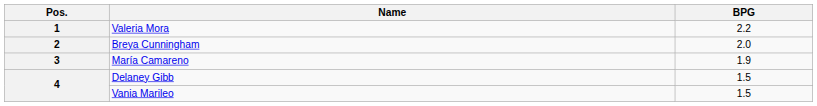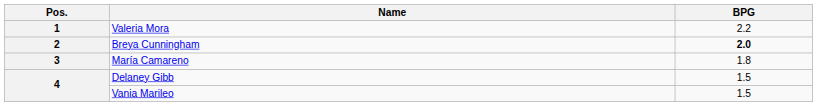Breya Cunningham | BPG: normal -> bold
María Camareno | BPG: 1.9 -> 1.8
